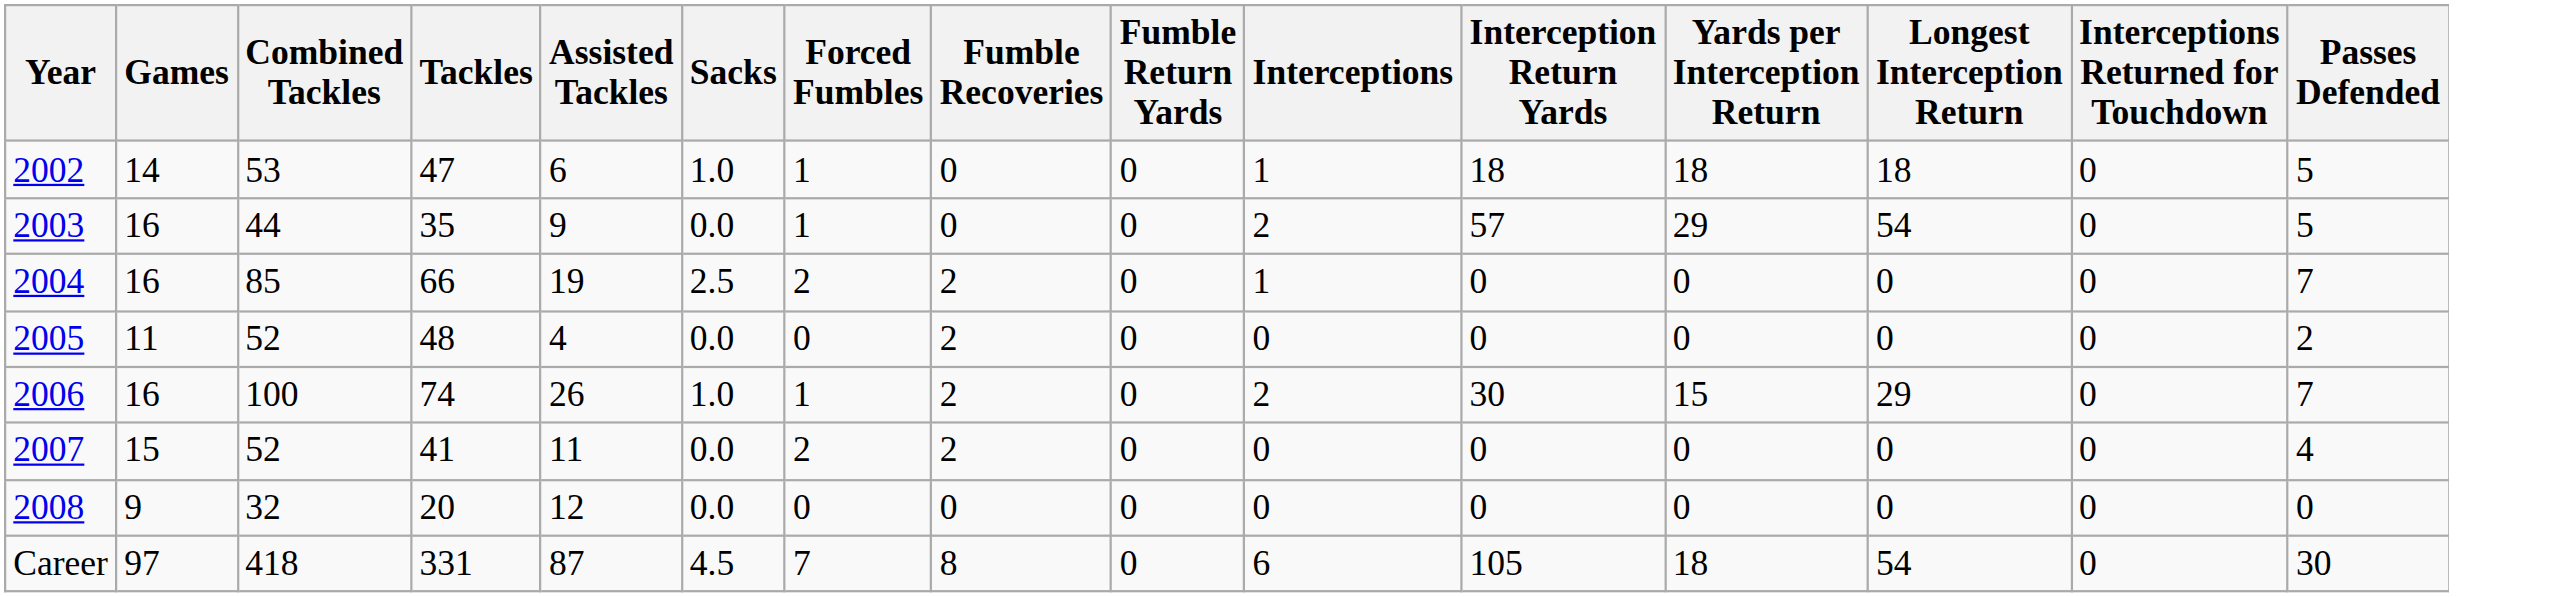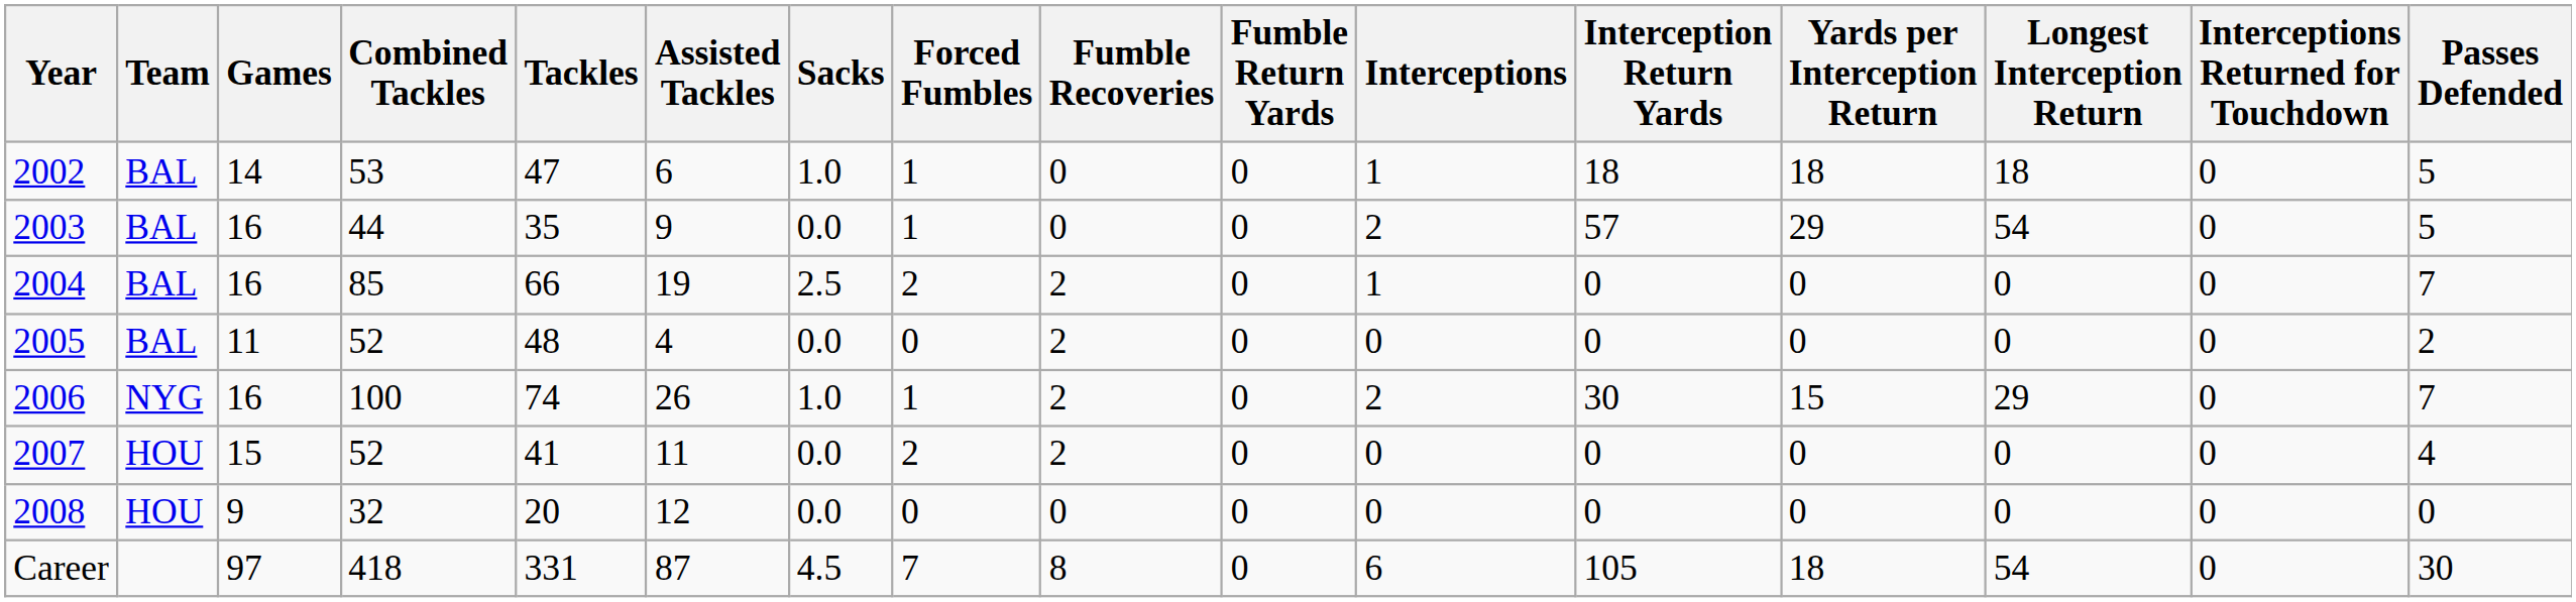+ column: Team | BAL | BAL | BAL | BAL | NYG | HOU | HOU
